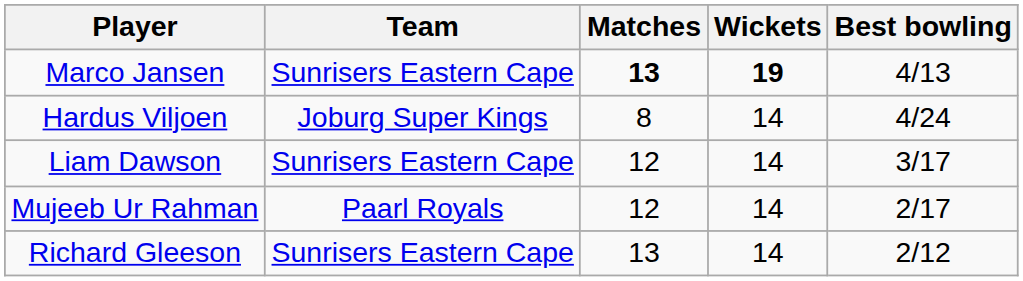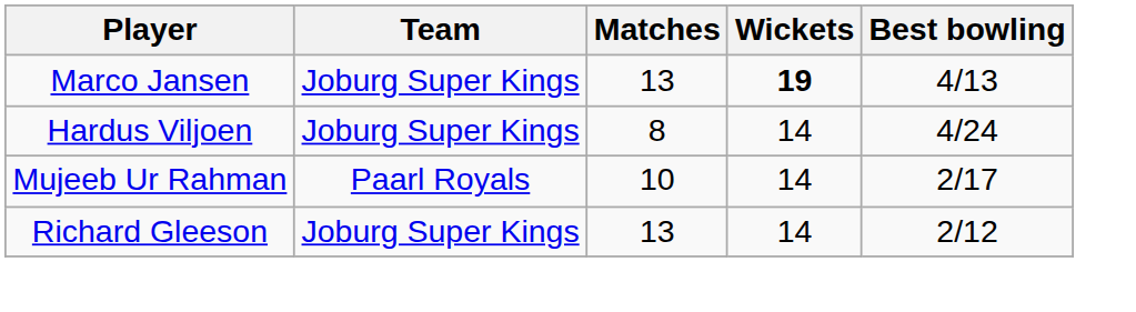Marco Jansen | Team: Sunrisers Eastern Cape -> Joburg Super Kings
Marco Jansen | Matches: bold -> normal
- row: Liam Dawson | Sunrisers Eastern Cape | 12 | 14 | 3/17
Mujeeb Ur Rahman | Matches: 12 -> 10
Richard Gleeson | Team: Sunrisers Eastern Cape -> Joburg Super Kings
